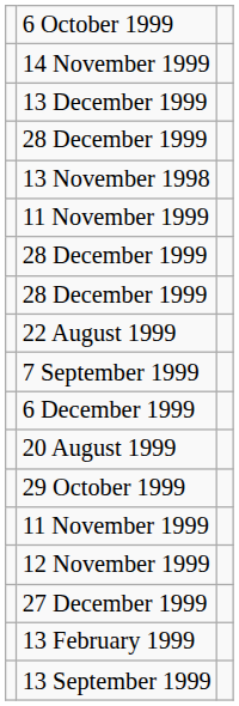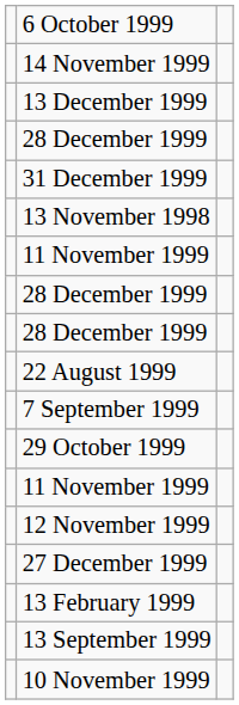+ row: 31 December 1999
- row: 6 December 1999
- row: 20 August 1999
+ row: 10 November 1999
